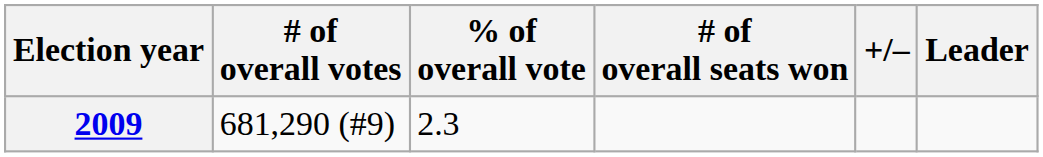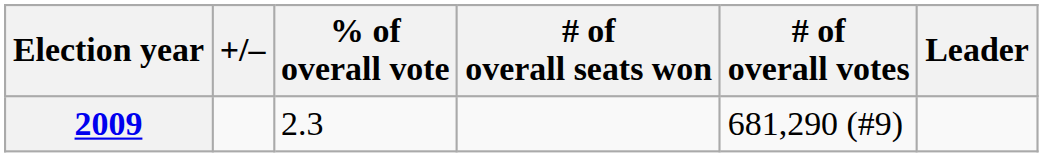columns swapped: # of overall votes <-> +/–
